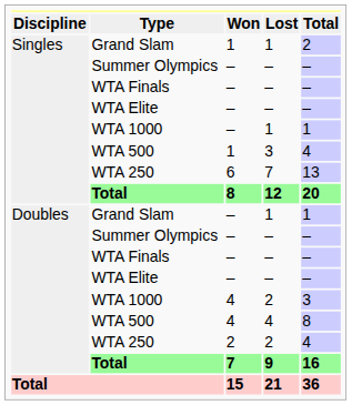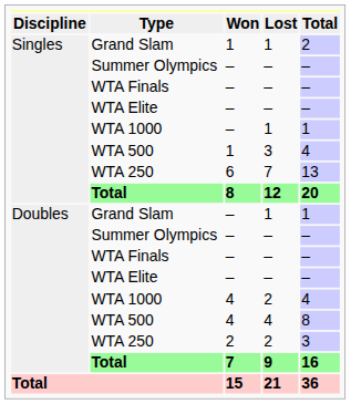WTA 1000 / 2 | Total: 3 -> 4
WTA 250 / 2 | Total: 4 -> 3
